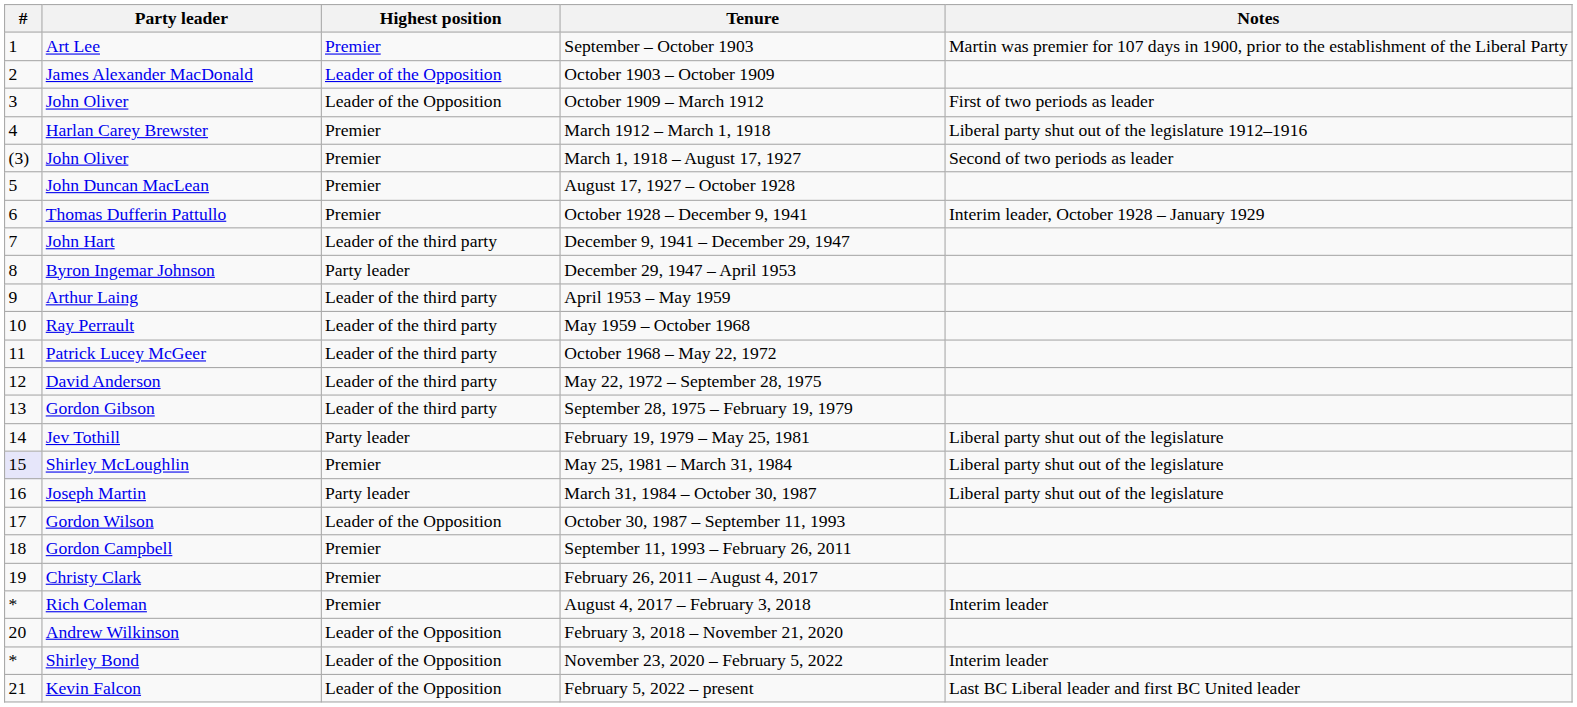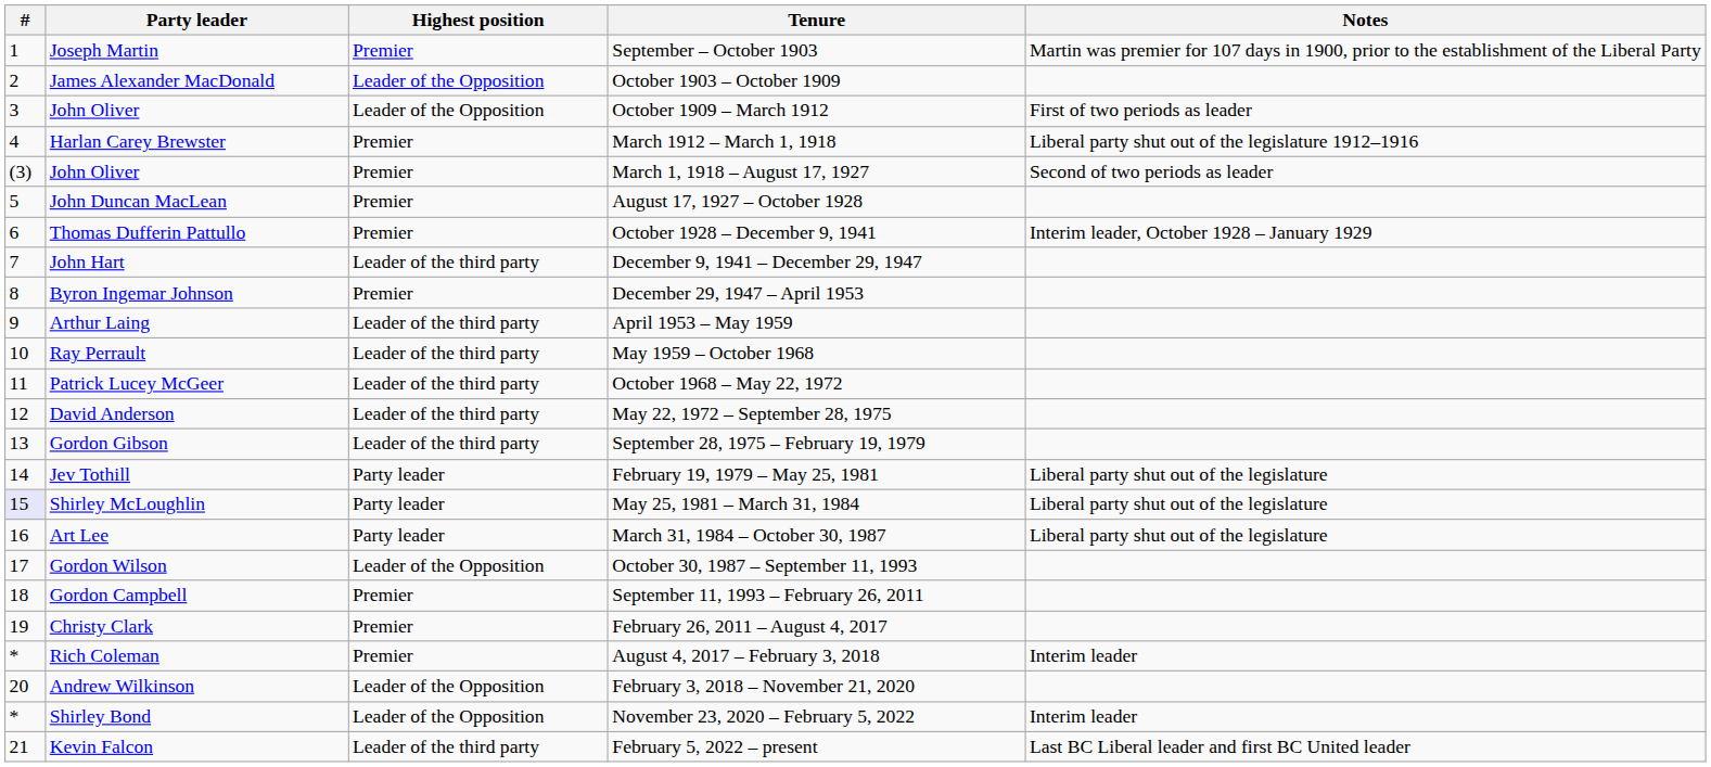September – October 1903 | Party leader: Art Lee -> Joseph Martin
December 29, 1947 – April 1953 | Highest position: Party leader -> Premier
May 25, 1981 – March 31, 1984 | Highest position: Premier -> Party leader
March 31, 1984 – October 30, 1987 | Party leader: Joseph Martin -> Art Lee
February 5, 2022 – present | Highest position: Leader of the Opposition -> Leader of the third party
